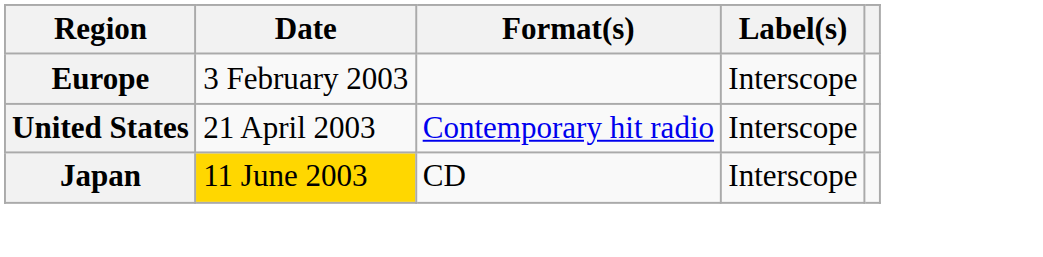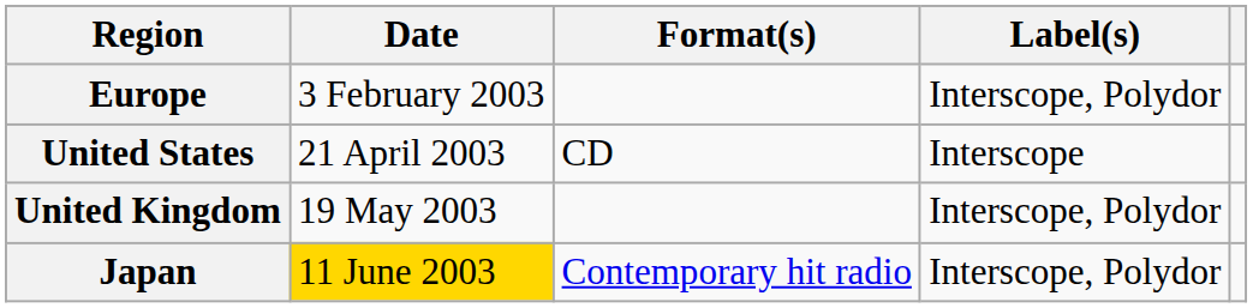Europe | Label(s): Interscope -> Interscope, Polydor
United States | Format(s): Contemporary hit radio -> CD
+ row: United Kingdom | 19 May 2003 | Interscope, Polydor
Japan | Format(s): CD -> Contemporary hit radio
Japan | Label(s): Interscope -> Interscope, Polydor
